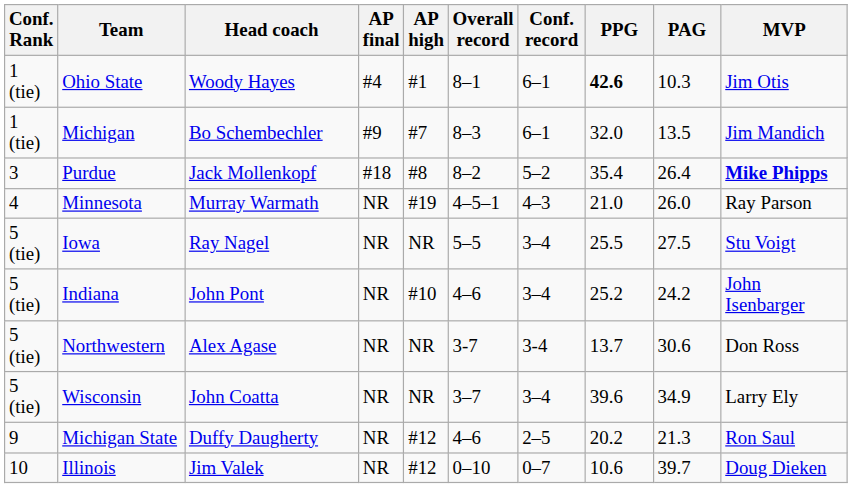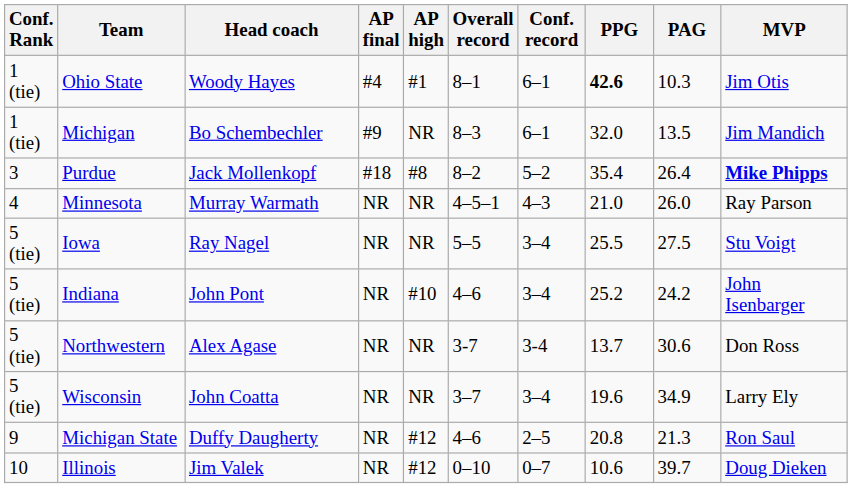Michigan | AP high: #7 -> NR
Minnesota | AP high: #19 -> NR
Wisconsin | PPG: 39.6 -> 19.6
Michigan State | PPG: 20.2 -> 20.8
